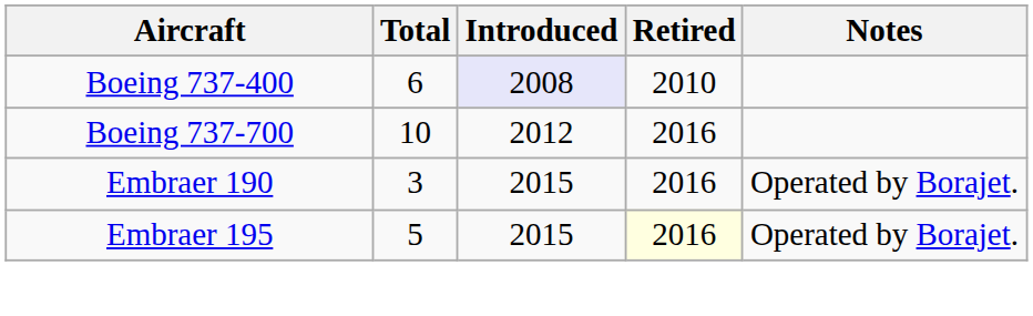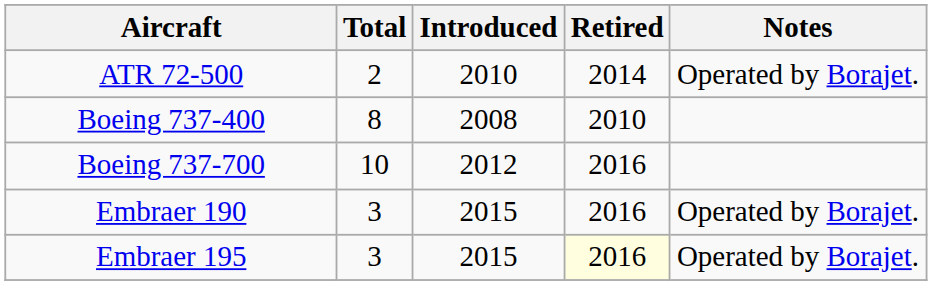+ row: ATR 72-500 | 2 | 2010 | 2014 | Operated by Borajet.
Boeing 737-400 | Total: 6 -> 8
Boeing 737-400 | Introduced: lavender background -> no background
Embraer 195 | Total: 5 -> 3
